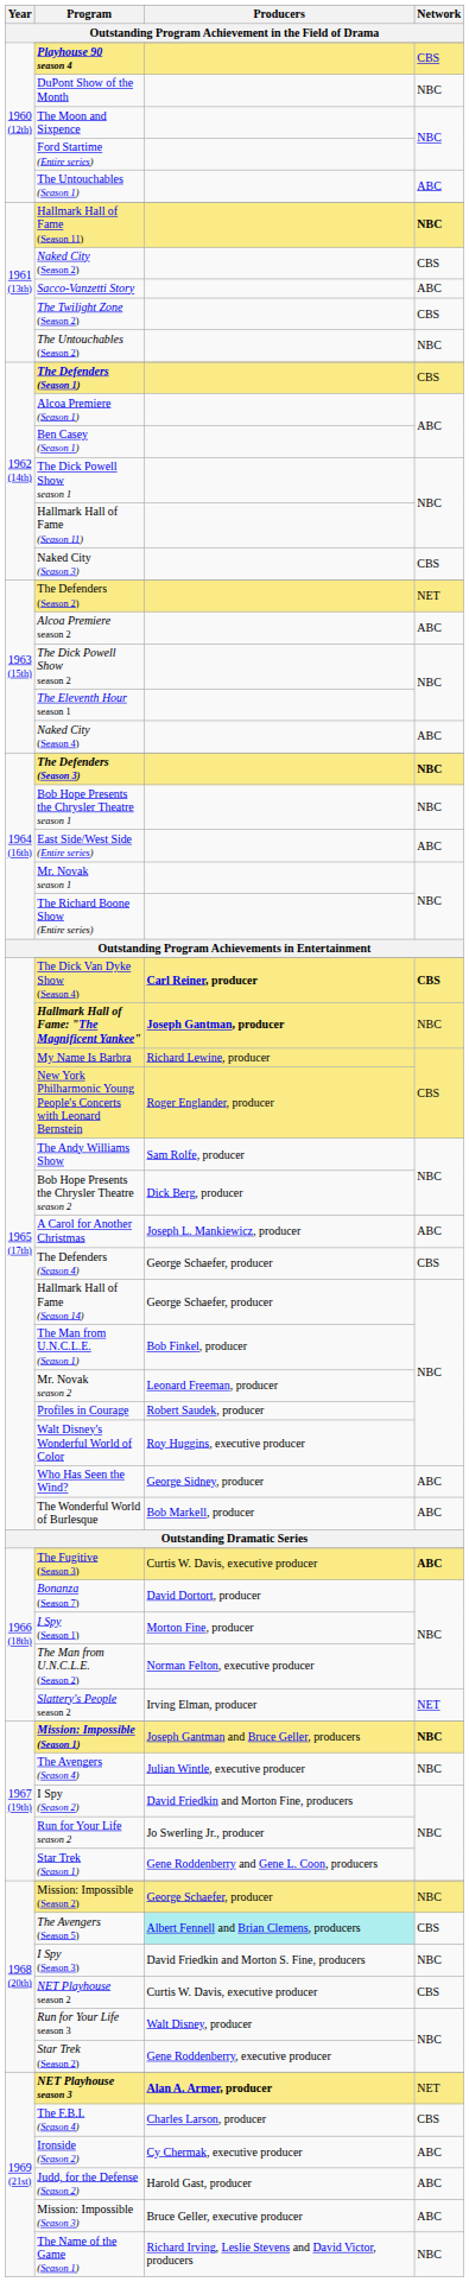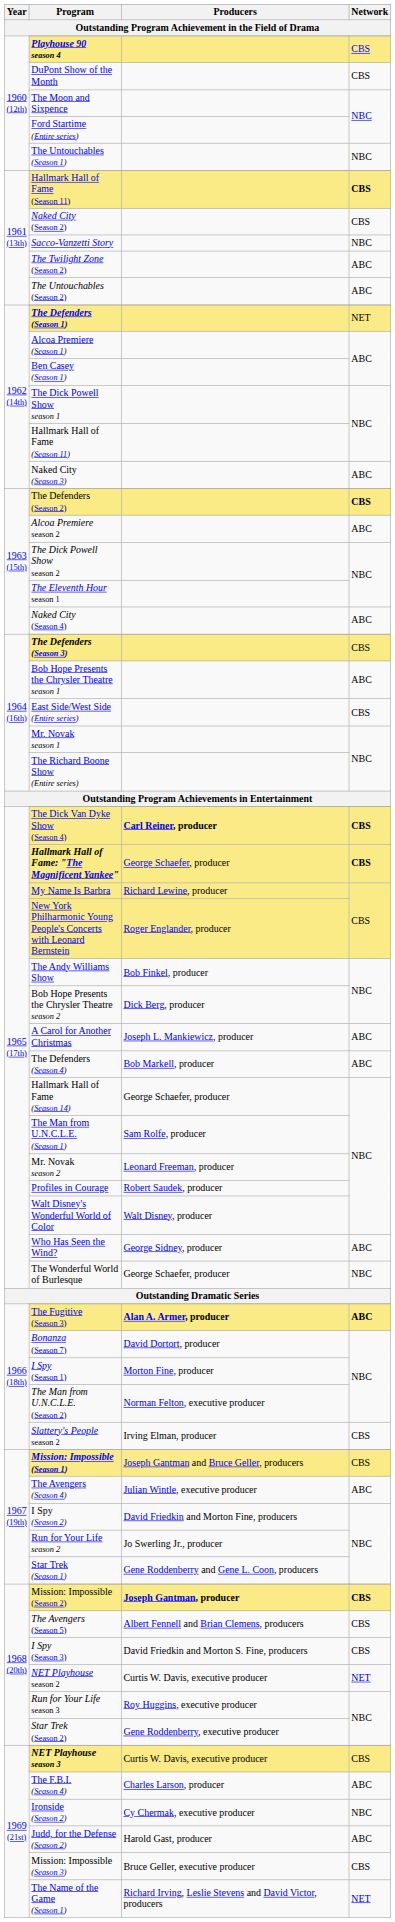DuPont Show of the Month | Network: NBC -> CBS
The Untouchables (Season 1) | Network: ABC -> NBC
1961 (13th) / Hallmark Hall of Fame (Season 11) | Network: NBC -> CBS
Sacco-Vanzetti Story | Network: ABC -> NBC
The Twilight Zone (Season 2) | Network: CBS -> ABC
The Untouchables (Season 2) | Network: NBC -> ABC
The Defenders (Season 1) | Network: CBS -> NET
Naked City (Season 3) | Network: CBS -> ABC
The Defenders (Season 2) | Network: NET -> CBS
The Defenders (Season 3) | Network: NBC -> CBS
Bob Hope Presents the Chrysler Theatre season 1 | Network: NBC -> ABC
East Side/West Side (Entire series) | Network: ABC -> CBS
Hallmark Hall of Fame: "The Magnificent Yankee" | Producers: Joseph Gantman, producer -> George Schaefer, producer
Hallmark Hall of Fame: "The Magnificent Yankee" | Network: NBC -> CBS
The Andy Williams Show | Producers: Sam Rolfe, producer -> Bob Finkel, producer
The Defenders (Season 4) | Producers: George Schaefer, producer -> Bob Markell, producer
The Defenders (Season 4) | Network: CBS -> ABC
The Man from U.N.C.L.E. (Season 1) | Producers: Bob Finkel, producer -> Sam Rolfe, producer
Walt Disney's Wonderful World of Color | Producers: Roy Huggins, executive producer -> Walt Disney, producer
The Wonderful World of Burlesque | Producers: Bob Markell, producer -> George Schaefer, producer
The Wonderful World of Burlesque | Network: ABC -> NBC
The Fugitive (Season 3) | Producers: Curtis W. Davis, executive producer -> Alan A. Armer, producer
Slattery's People season 2 | Network: NET -> CBS
Mission: Impossible (Season 1) | Network: NBC -> CBS
The Avengers (Season 4) | Network: NBC -> ABC
Mission: Impossible (Season 2) | Producers: George Schaefer, producer -> Joseph Gantman, producer
Mission: Impossible (Season 2) | Network: NBC -> CBS
The Avengers (Season 5) | Producers: paleturquoise background -> no background
I Spy (Season 3) | Network: NBC -> CBS
NET Playhouse season 2 | Network: CBS -> NET
Run for Your Life season 3 | Producers: Walt Disney, producer -> Roy Huggins, executive producer
NET Playhouse season 3 | Producers: Alan A. Armer, producer -> Curtis W. Davis, executive producer
NET Playhouse season 3 | Network: NET -> CBS
The F.B.I. (Season 4) | Network: CBS -> ABC
Ironside (Season 2) | Network: ABC -> NBC
Mission: Impossible (Season 3) | Network: ABC -> CBS
The Name of the Game (Season 1) | Network: NBC -> NET
